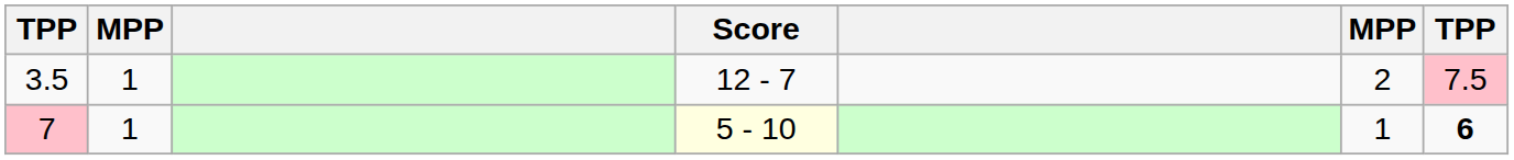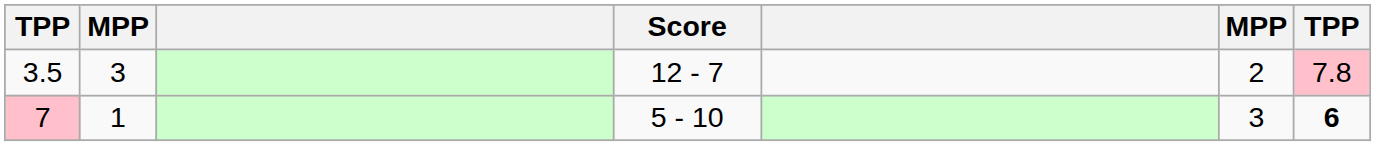3.5 | column 2: 1 -> 3
3.5 | column 7: 7.5 -> 7.8
7 | Score: lightyellow background -> no background
7 | column 6: 1 -> 3
